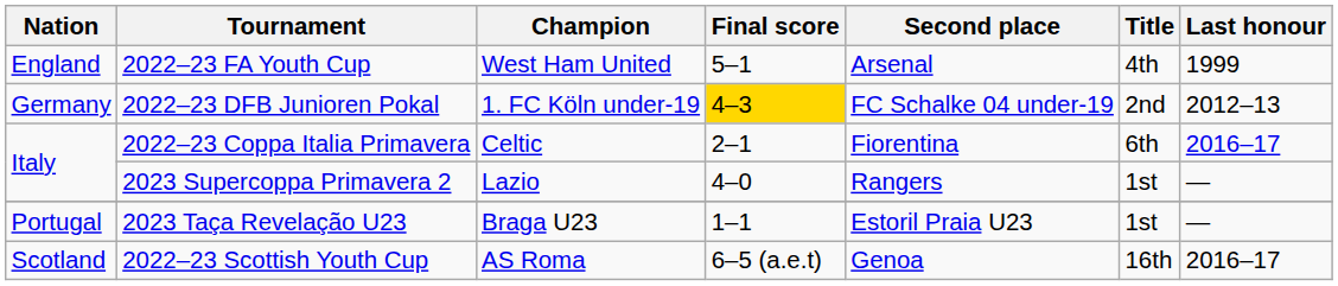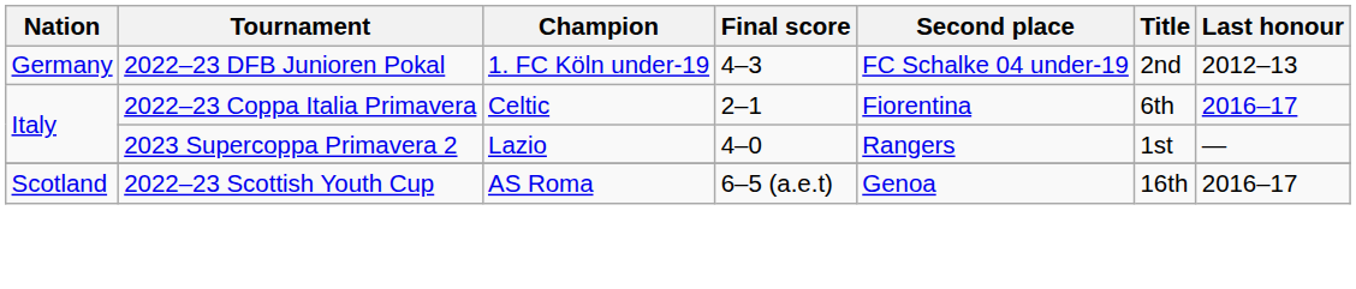- row: England | 2022–23 FA Youth Cup | West Ham United | 5–1 | Arsenal | 4th | 1999
2022–23 DFB Junioren Pokal | Final score: gold background -> no background
- row: Portugal | 2023 Taça Revelação U23 | Braga U23 | 1–1 | Estoril Praia U23 | 1st | —
